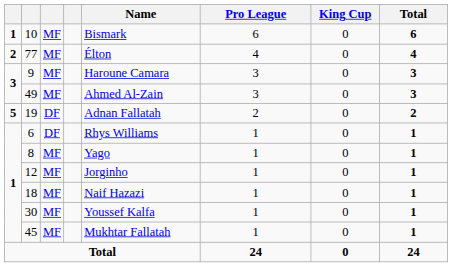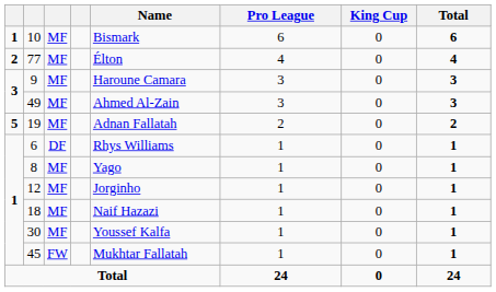19 | column 3: DF -> MF
45 | column 3: MF -> FW
